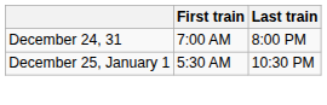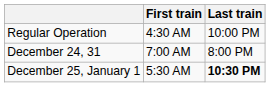+ row: Regular Operation | 4:30 AM | 10:00 PM
December 25, January 1 | Last train: normal -> bold
